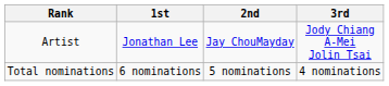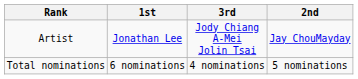columns swapped: 2nd <-> 3rd
